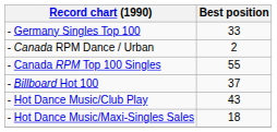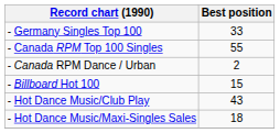rows swapped: - Canada RPM Top 100 Singles <-> - Canada RPM Dance / Urban
- Billboard Hot 100 | Best position: 37 -> 15
